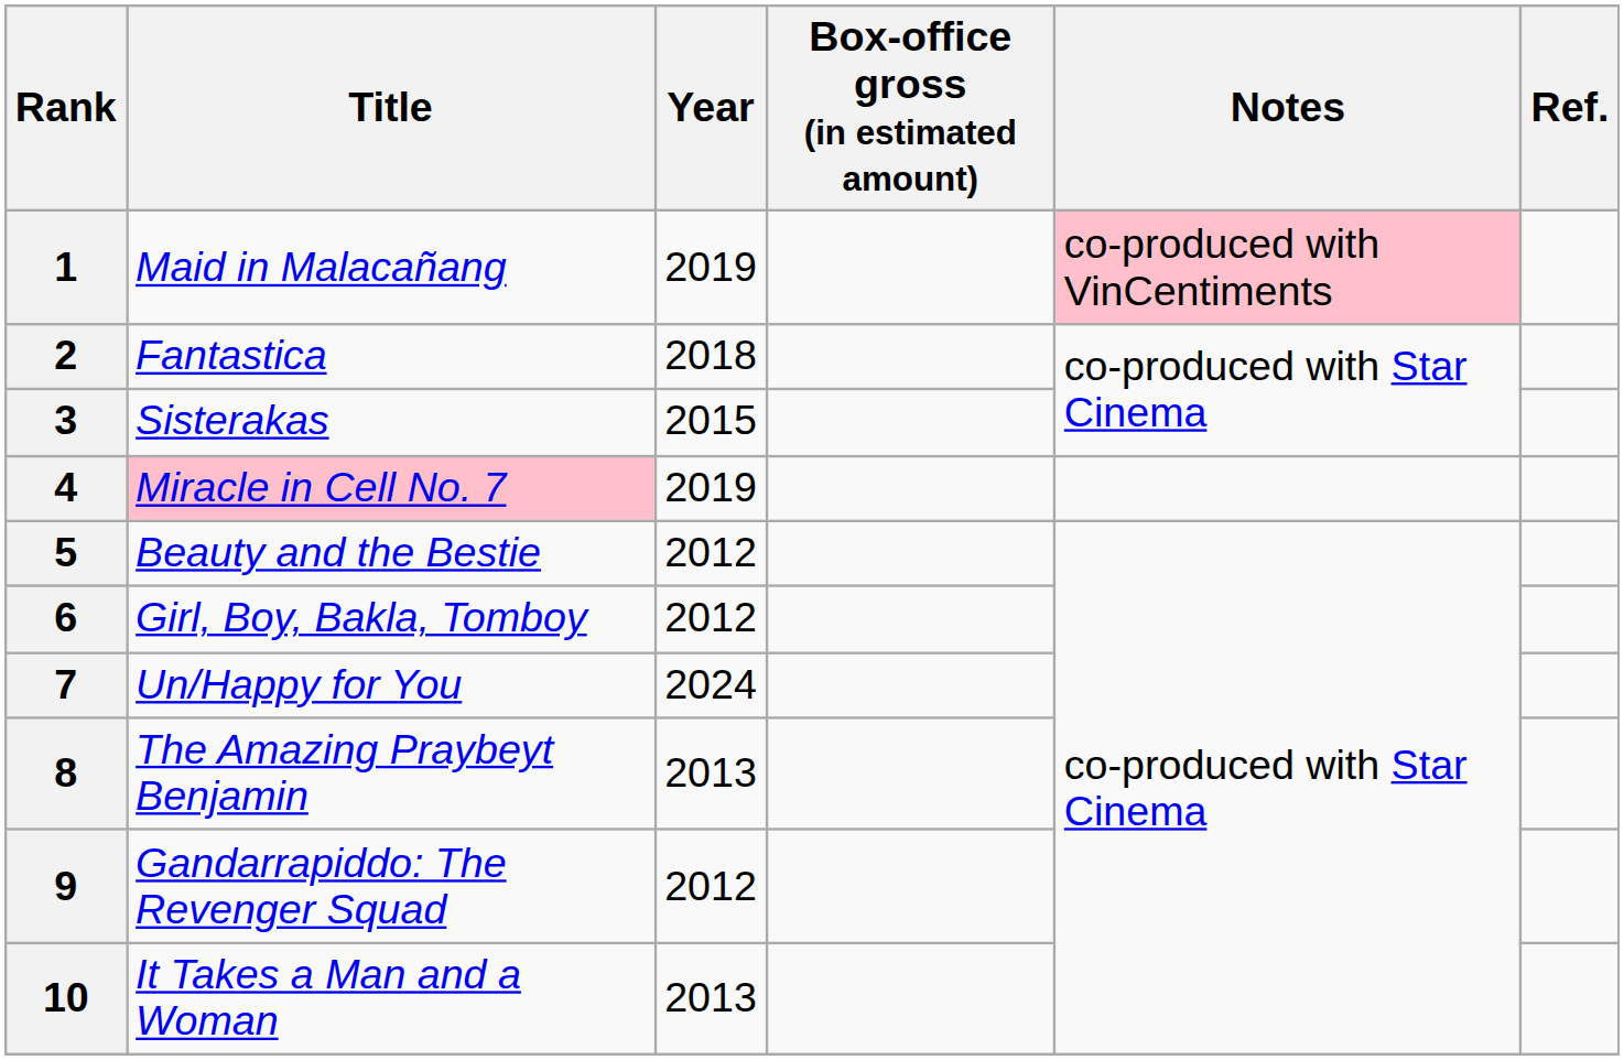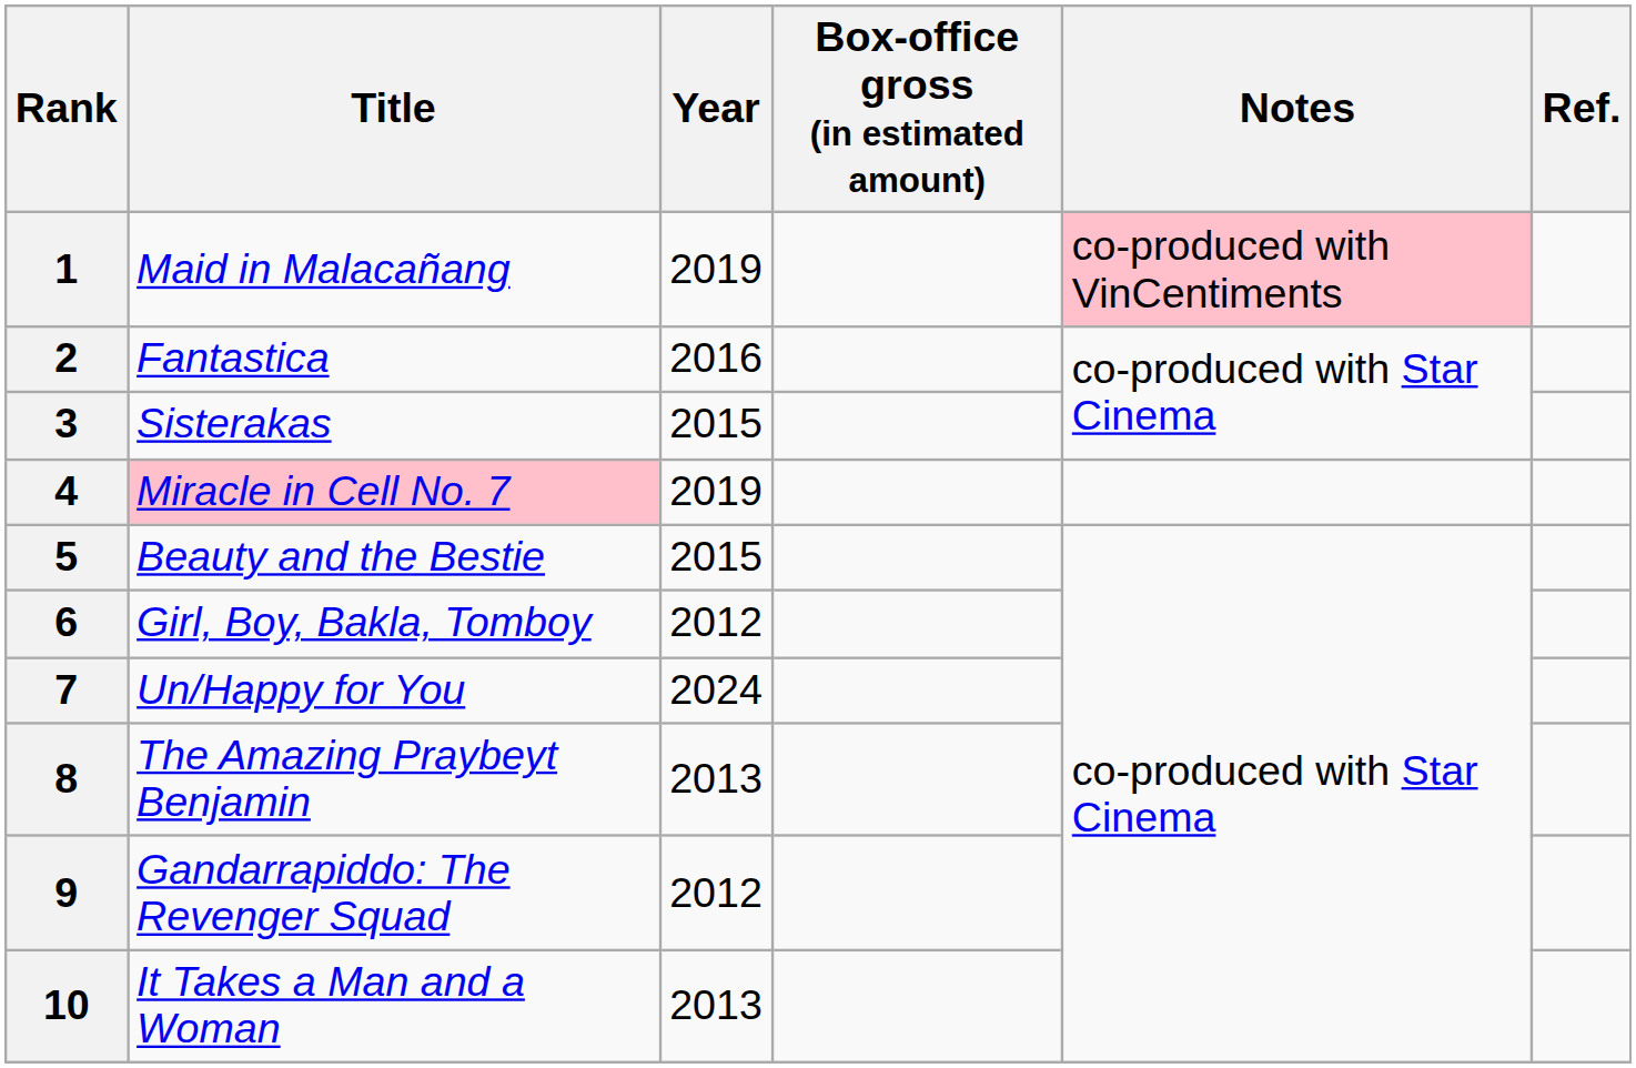2 | Year: 2018 -> 2016
5 | Year: 2012 -> 2015
